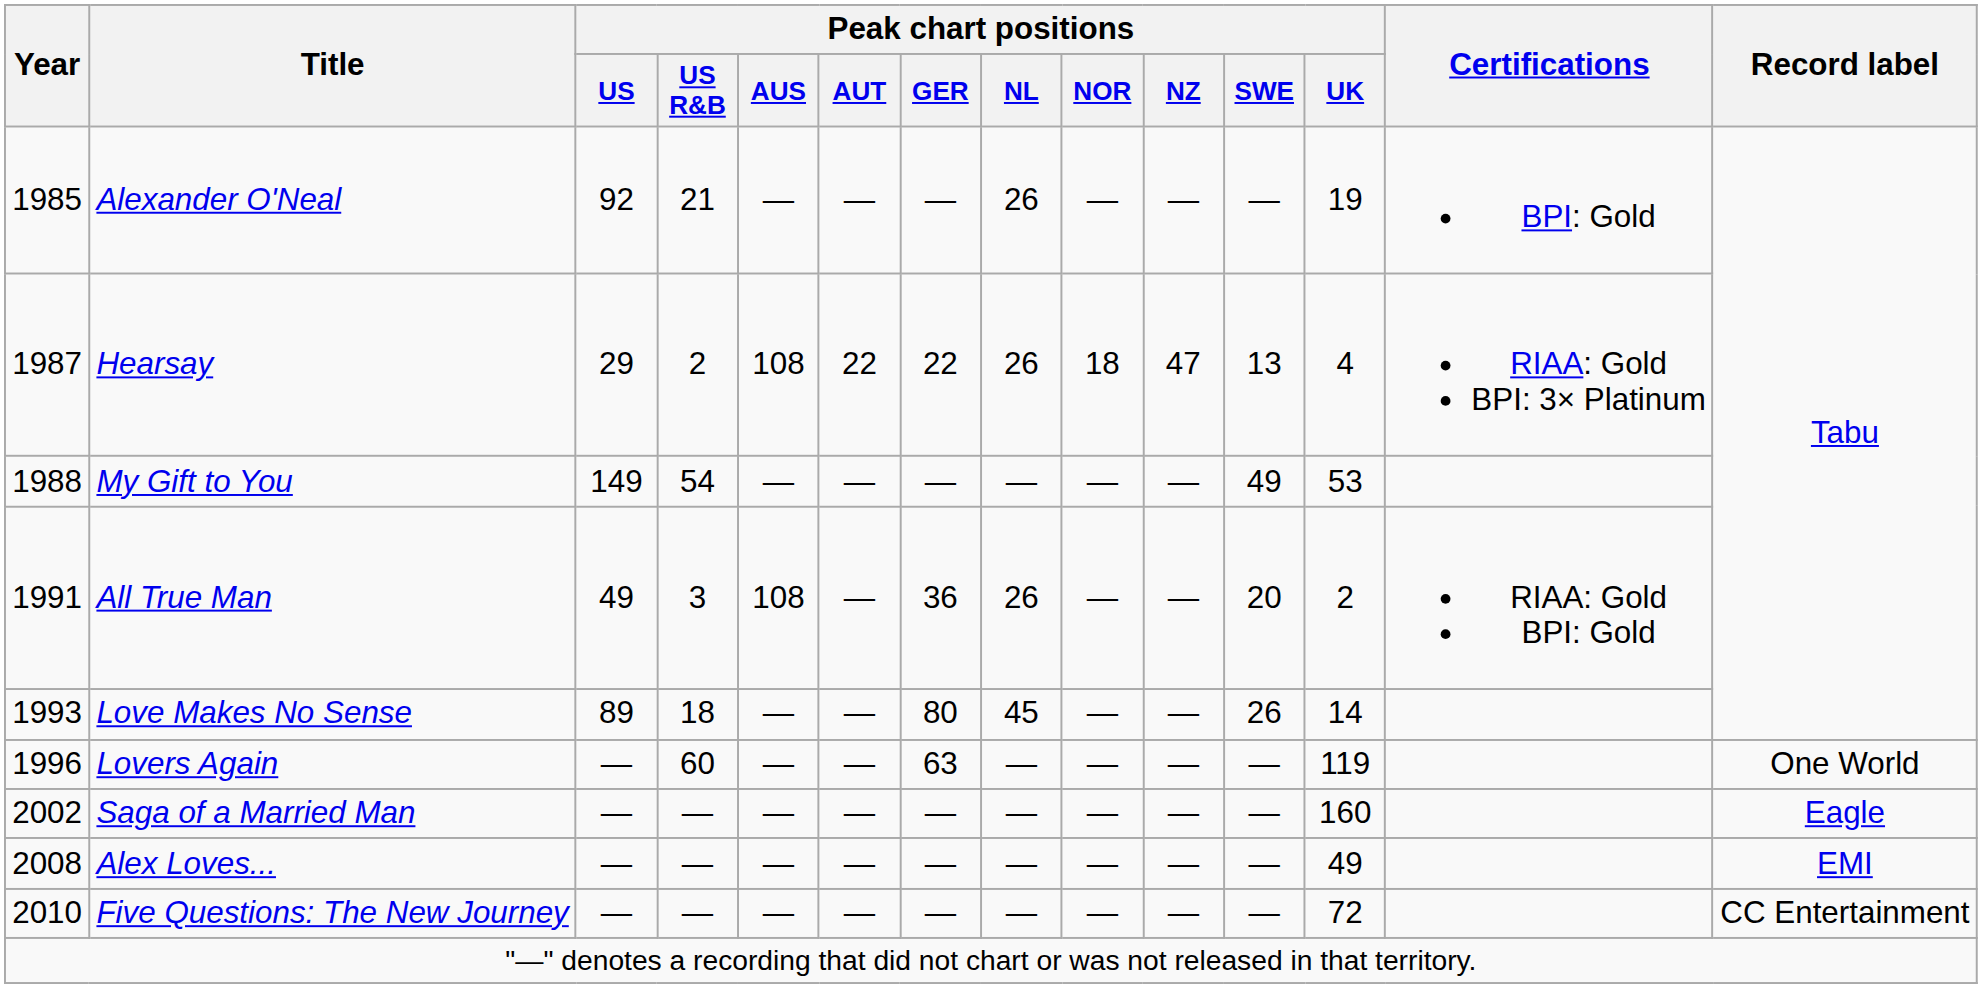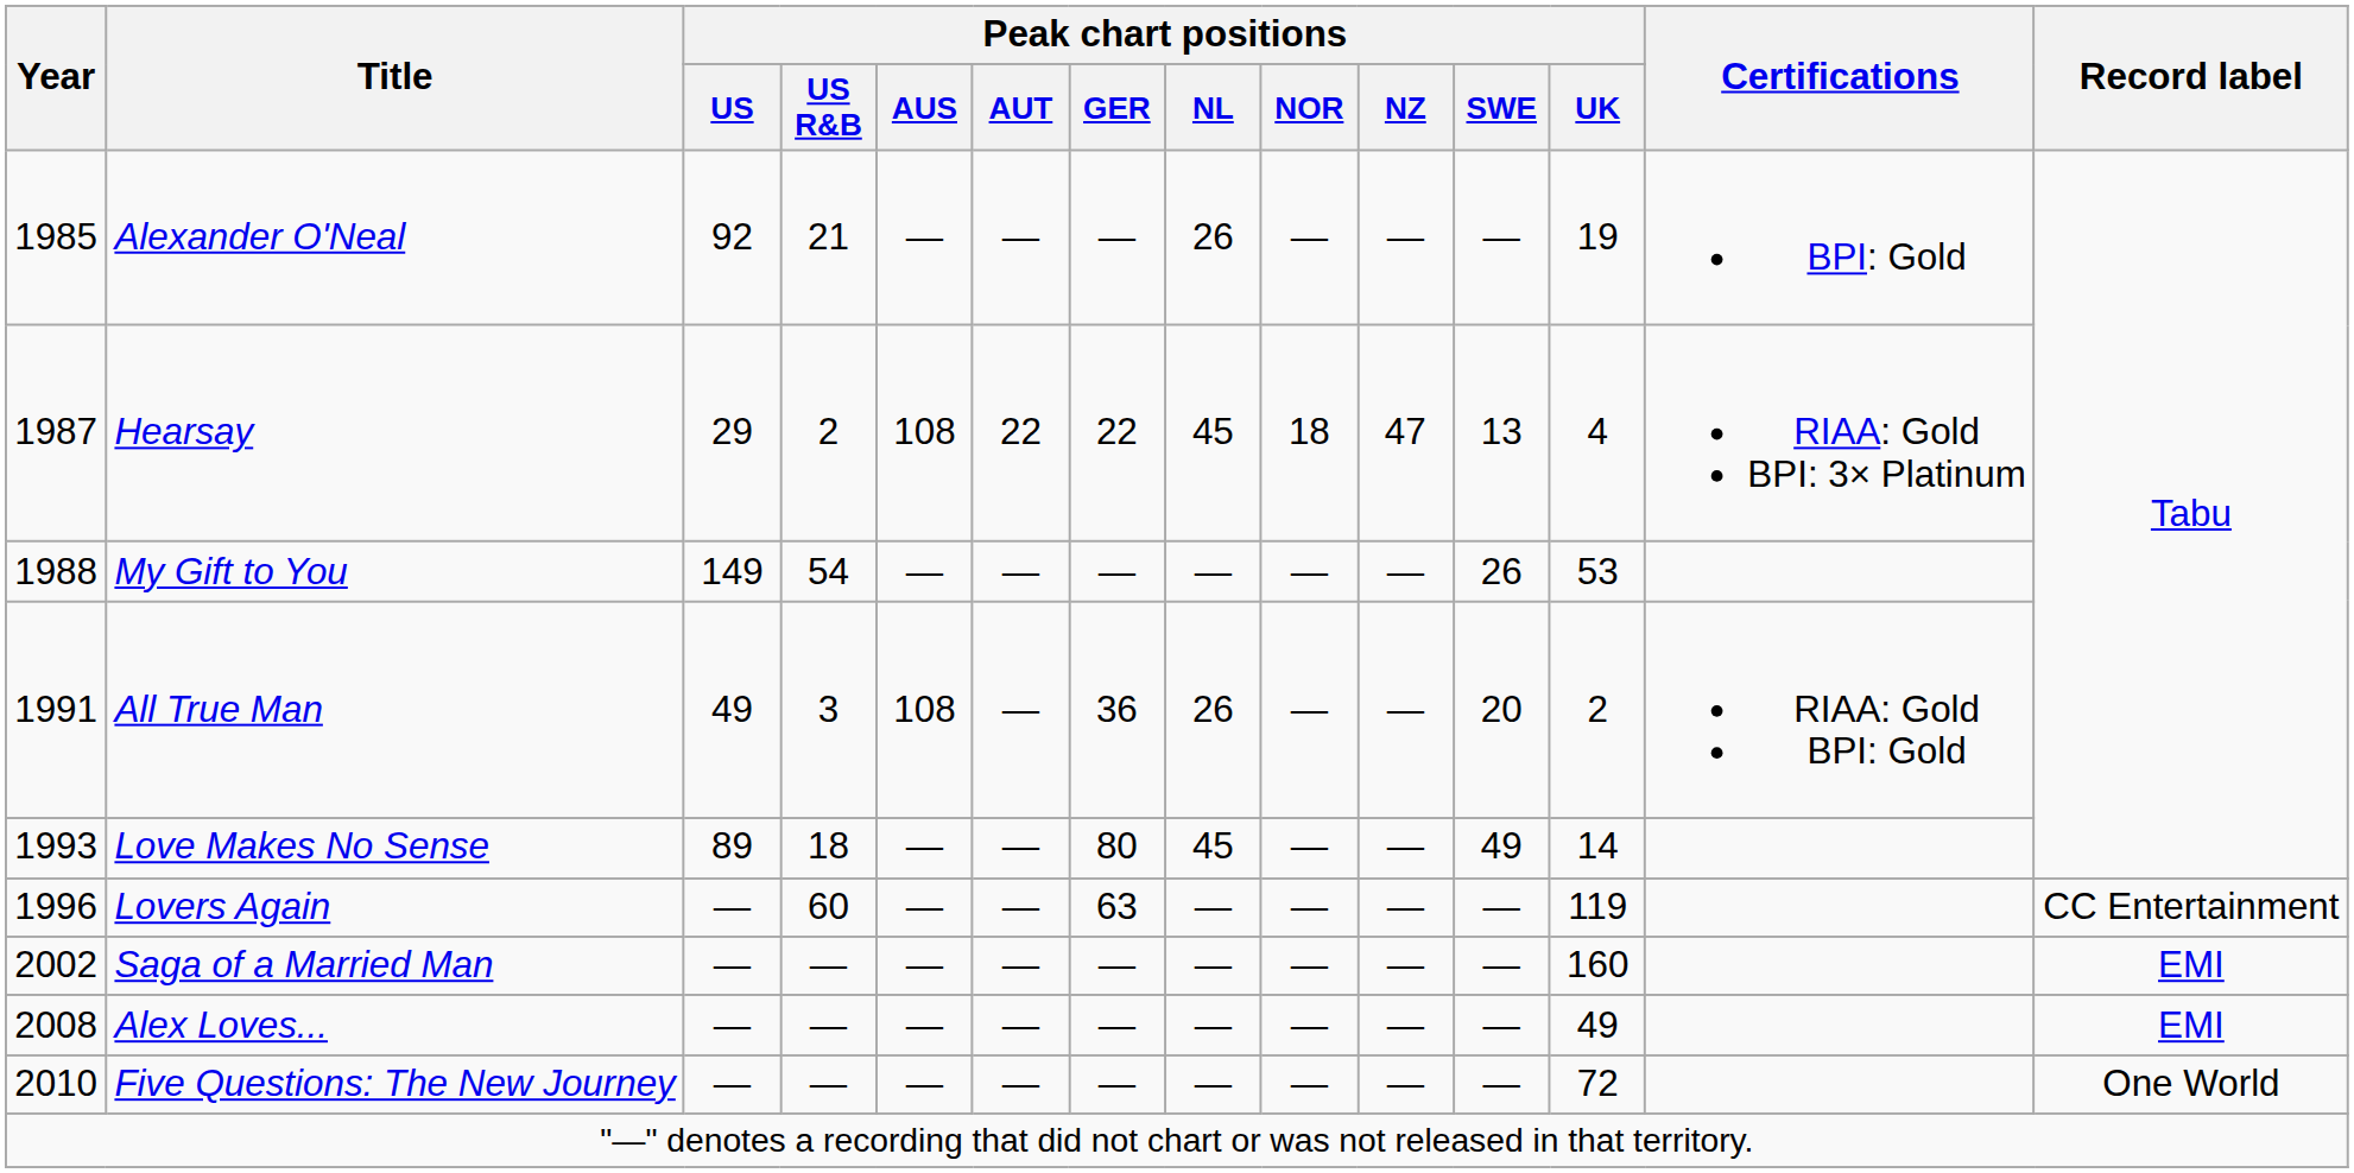Hearsay | Peak chart positions / NL: 26 -> 45
My Gift to You | Peak chart positions / SWE: 49 -> 26
Love Makes No Sense | Peak chart positions / SWE: 26 -> 49
Lovers Again | Record label: One World -> CC Entertainment
Saga of a Married Man | Record label: Eagle -> EMI
Five Questions: The New Journey | Record label: CC Entertainment -> One World
